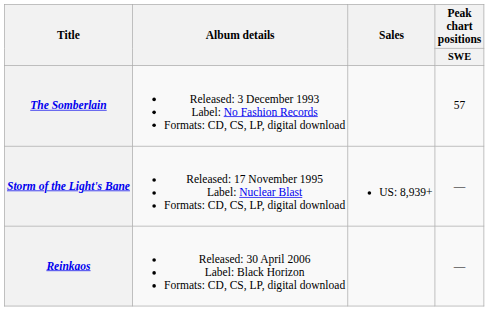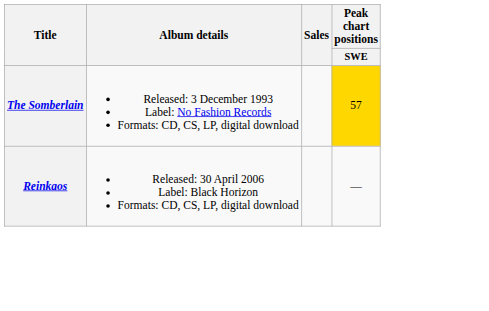The Somberlain | Peak chart positions / SWE: no background -> gold background
- row: Storm of the Light's Bane | Released: 17 November 1995 Label: Nuclear Blast Formats: CD, CS, LP, digital download | US: 8,939+ | —
